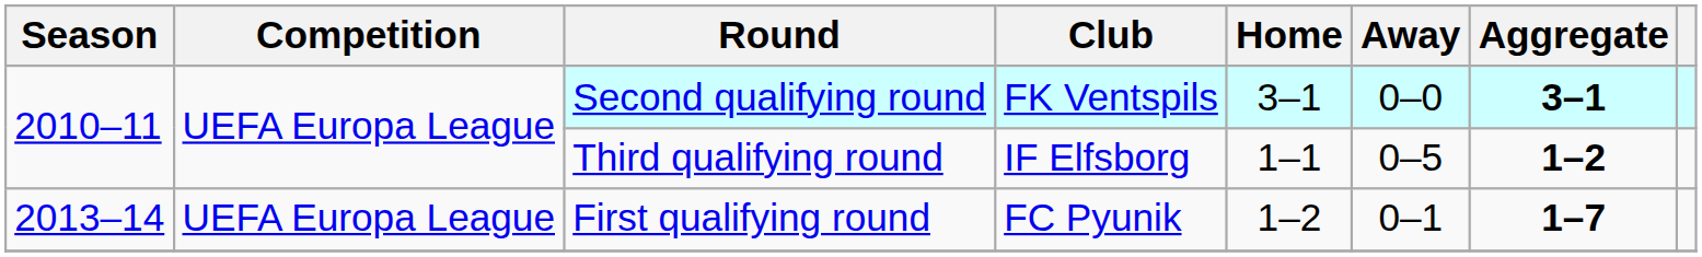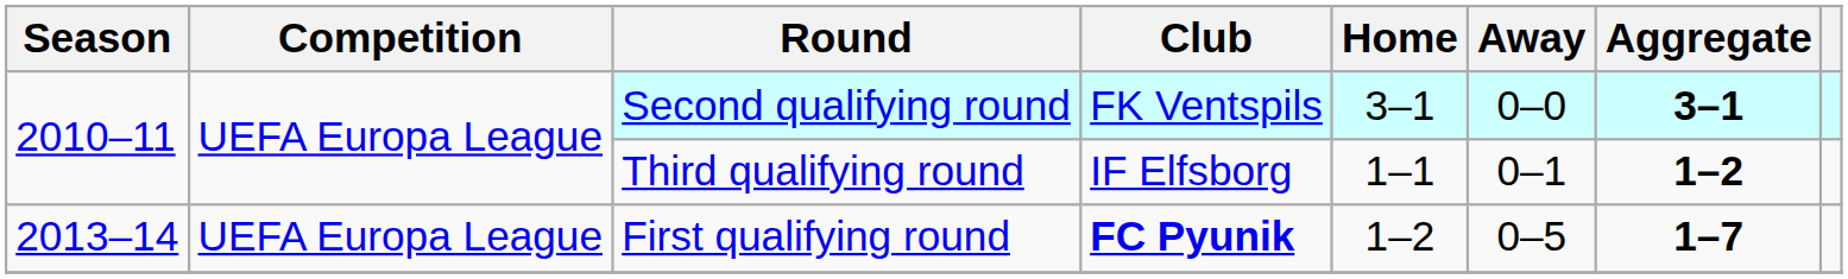Third qualifying round | Away: 0–5 -> 0–1
First qualifying round | Club: normal -> bold
First qualifying round | Away: 0–1 -> 0–5
